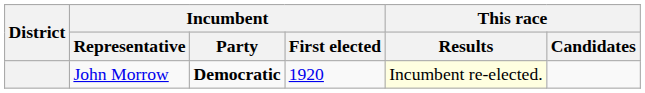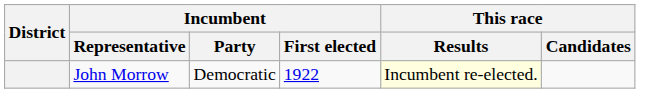John Morrow | Incumbent / Party: bold -> normal
John Morrow | Incumbent / First elected: 1920 -> 1922
